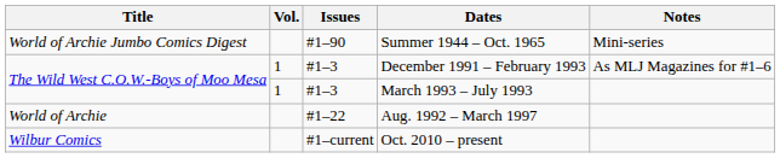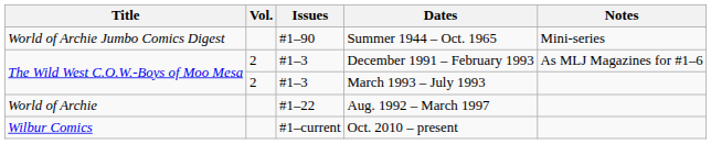December 1991 – February 1993 | Vol.: 1 -> 2
March 1993 – July 1993 | Vol.: 1 -> 2
